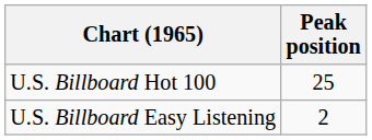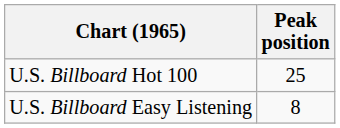U.S. Billboard Easy Listening | Peak position: 2 -> 8
